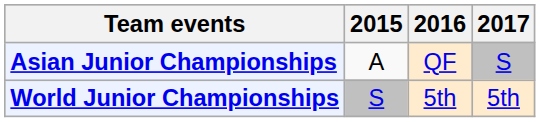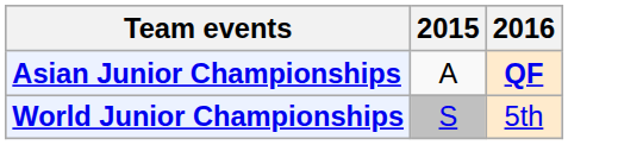- column: 2017 | S | 5th
Asian Junior Championships | 2016: normal -> bold
